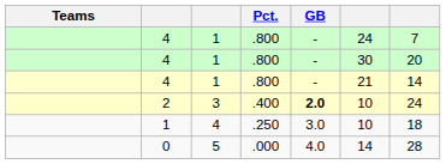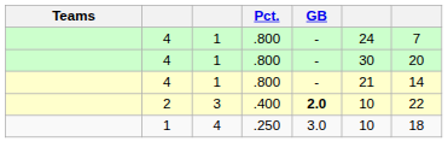2 | column 7: 24 -> 22
- row: 0 | 5 | .000 | 4.0 | 14 | 28
